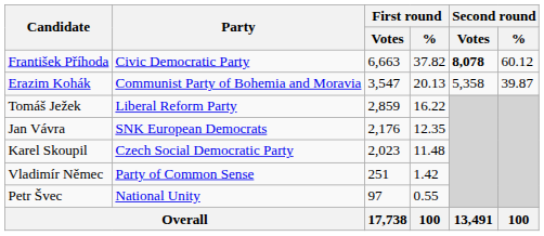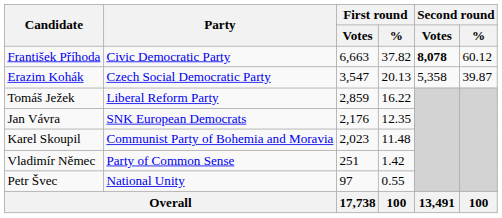Erazim Kohák | Party: Communist Party of Bohemia and Moravia -> Czech Social Democratic Party
Karel Skoupil | Party: Czech Social Democratic Party -> Communist Party of Bohemia and Moravia
